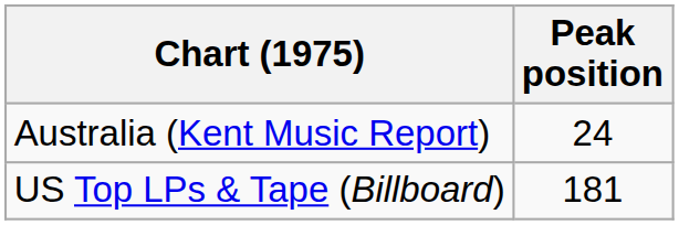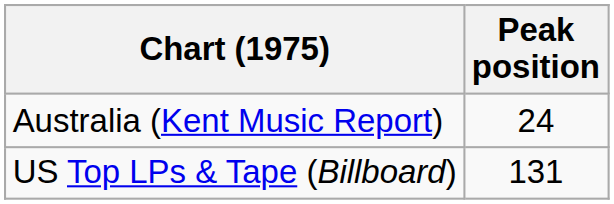US Top LPs & Tape (Billboard) | Peak position: 181 -> 131
